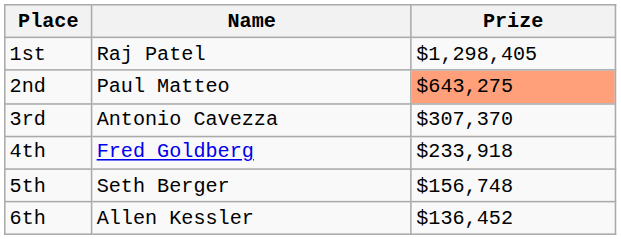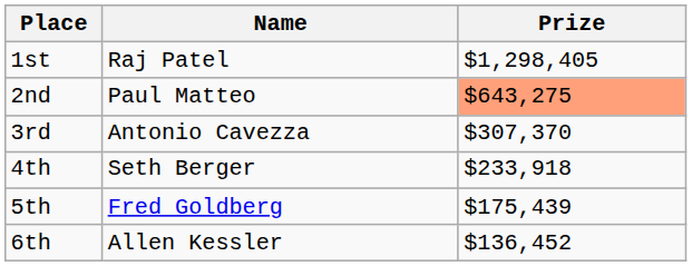4th | Name: Fred Goldberg -> Seth Berger
5th | Name: Seth Berger -> Fred Goldberg
5th | Prize: $156,748 -> $175,439
